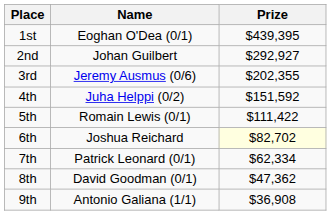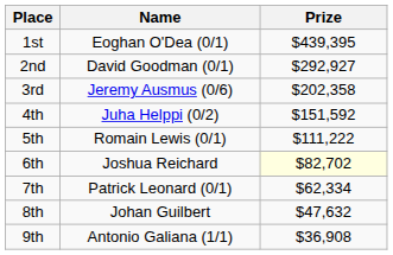2nd | Name: Johan Guilbert -> David Goodman (0/1)
3rd | Prize: $202,355 -> $202,358
5th | Prize: $111,422 -> $111,222
8th | Name: David Goodman (0/1) -> Johan Guilbert
8th | Prize: $47,362 -> $47,632
